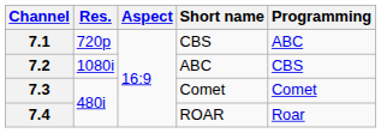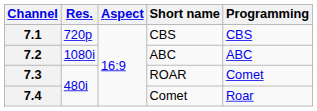7.1 | Programming: ABC -> CBS
7.2 | Programming: CBS -> ABC
7.3 | Short name: Comet -> ROAR
7.4 | Short name: ROAR -> Comet
